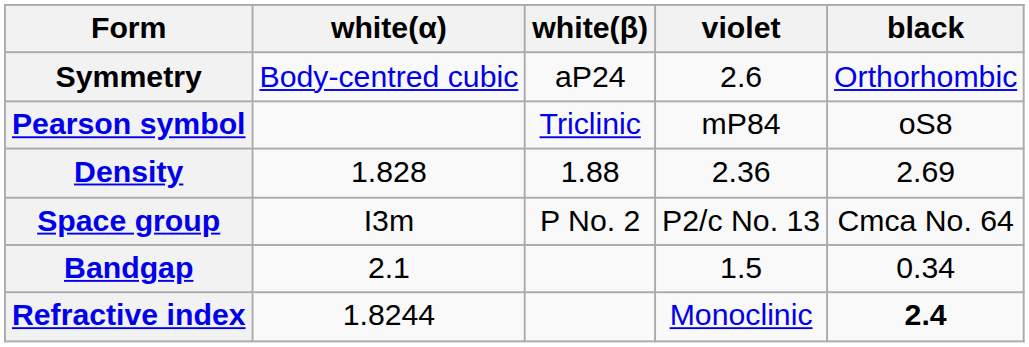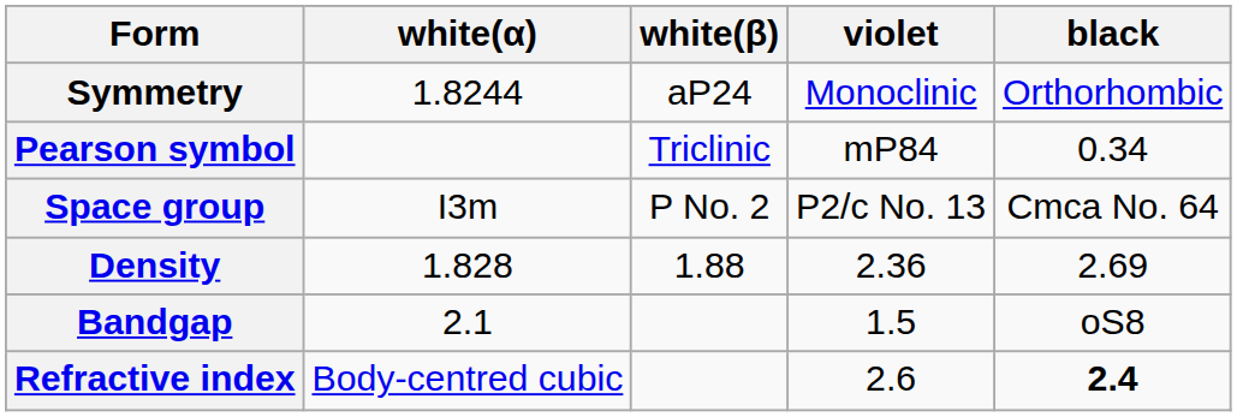Symmetry | white(α): Body-centred cubic -> 1.8244
Symmetry | violet: 2.6 -> Monoclinic
Pearson symbol | black: oS8 -> 0.34
rows swapped: Space group <-> Density
Bandgap | black: 0.34 -> oS8
Refractive index | white(α): 1.8244 -> Body-centred cubic
Refractive index | violet: Monoclinic -> 2.6
